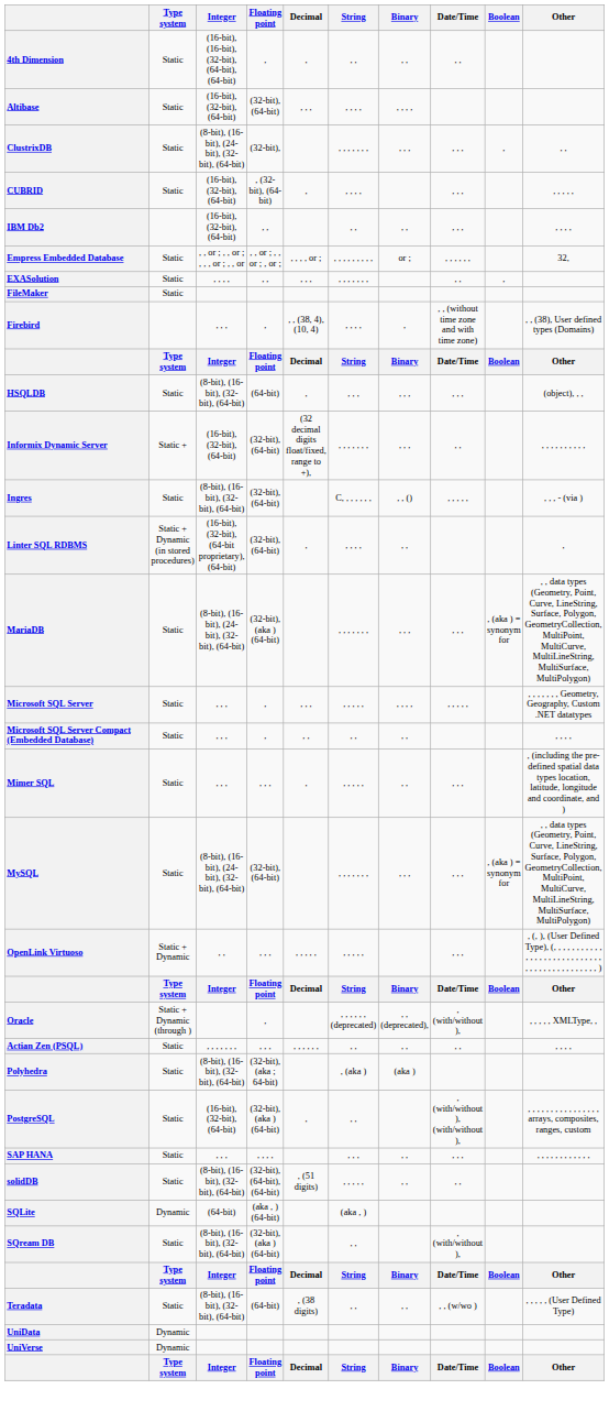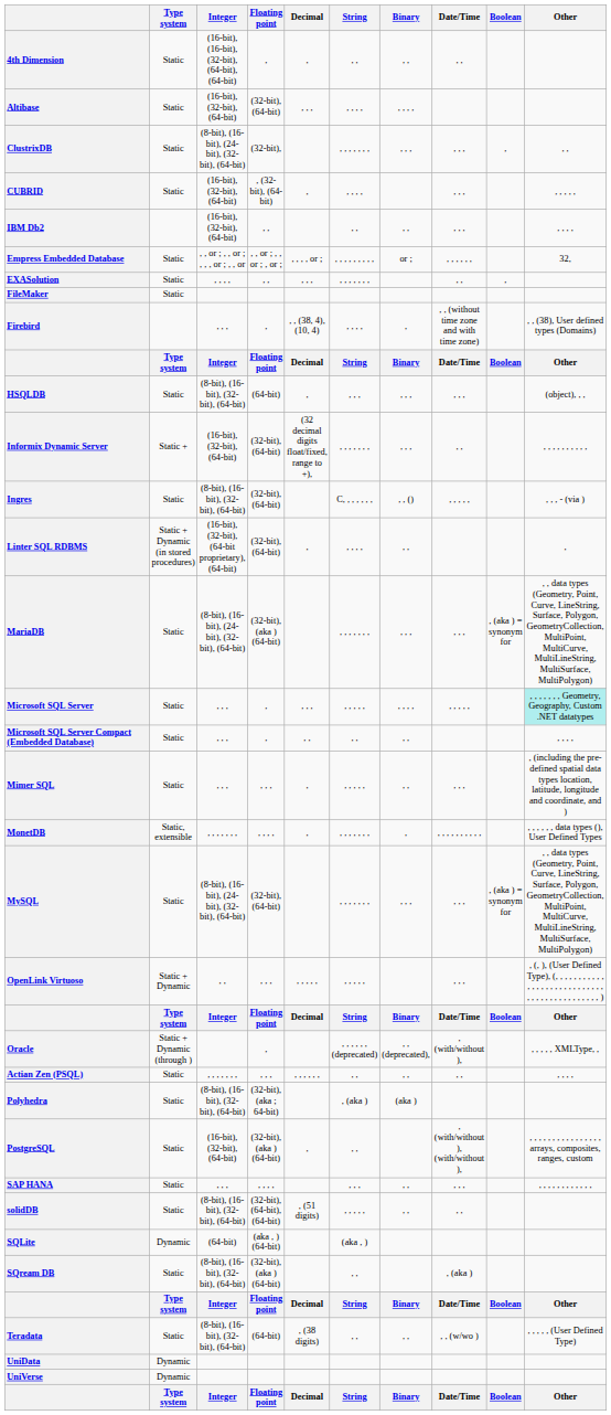Microsoft SQL Server | Other: no background -> paleturquoise background
+ row: MonetDB | Static, extensible | , , , , , , , | , , , , | , | , , , , , , , | , | , , , , , , , , , , | , , , , , , data types (), User Defined Types
SQream DB | Date/Time: , (with/without ), -> , (aka )
